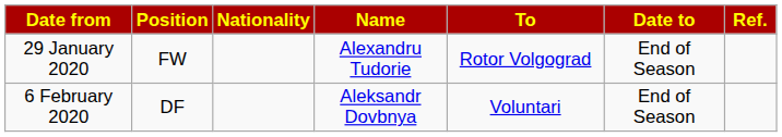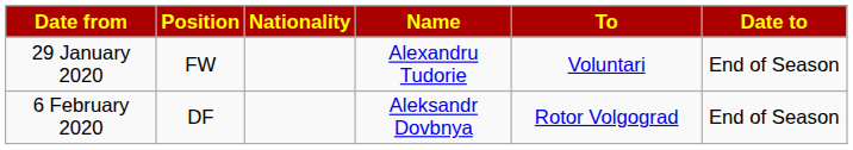- column: Ref.
29 January 2020 | To: Rotor Volgograd -> Voluntari
6 February 2020 | To: Voluntari -> Rotor Volgograd
